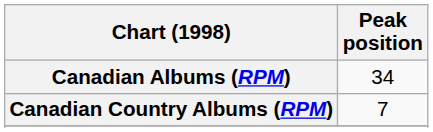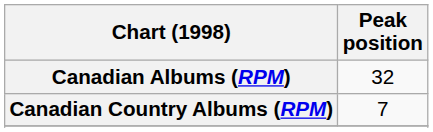Canadian Albums (RPM) | Peak position: 34 -> 32
